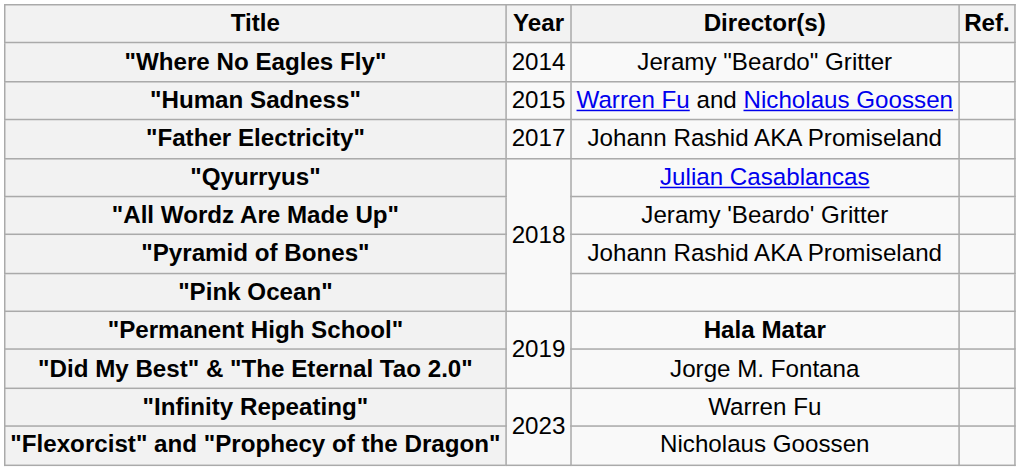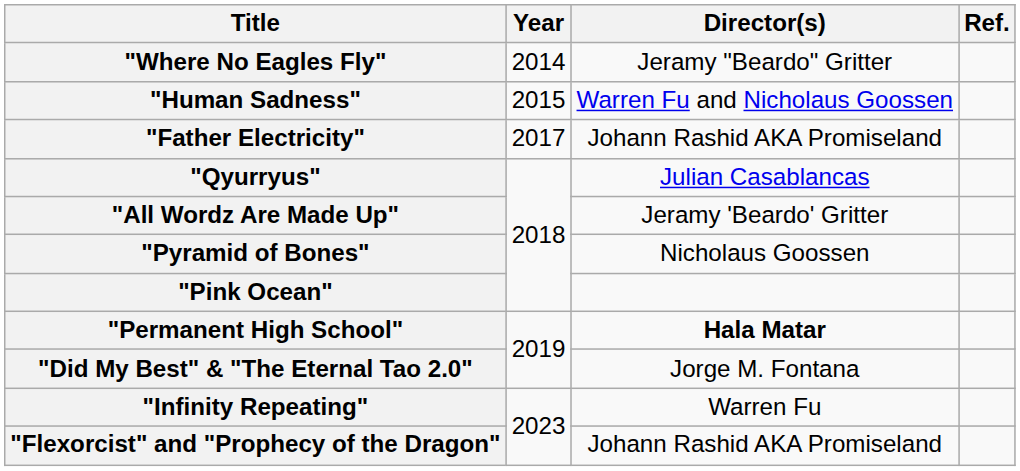"Pyramid of Bones" | Director(s): Johann Rashid AKA Promiseland -> Nicholaus Goossen
"Flexorcist" and "Prophecy of the Dragon" | Director(s): Nicholaus Goossen -> Johann Rashid AKA Promiseland
